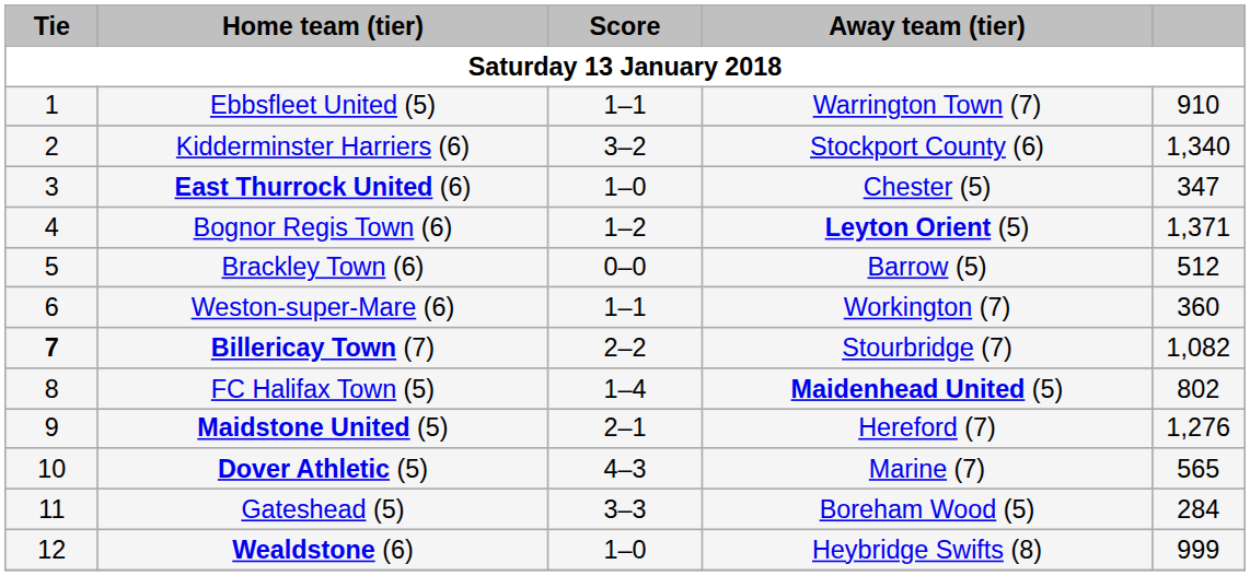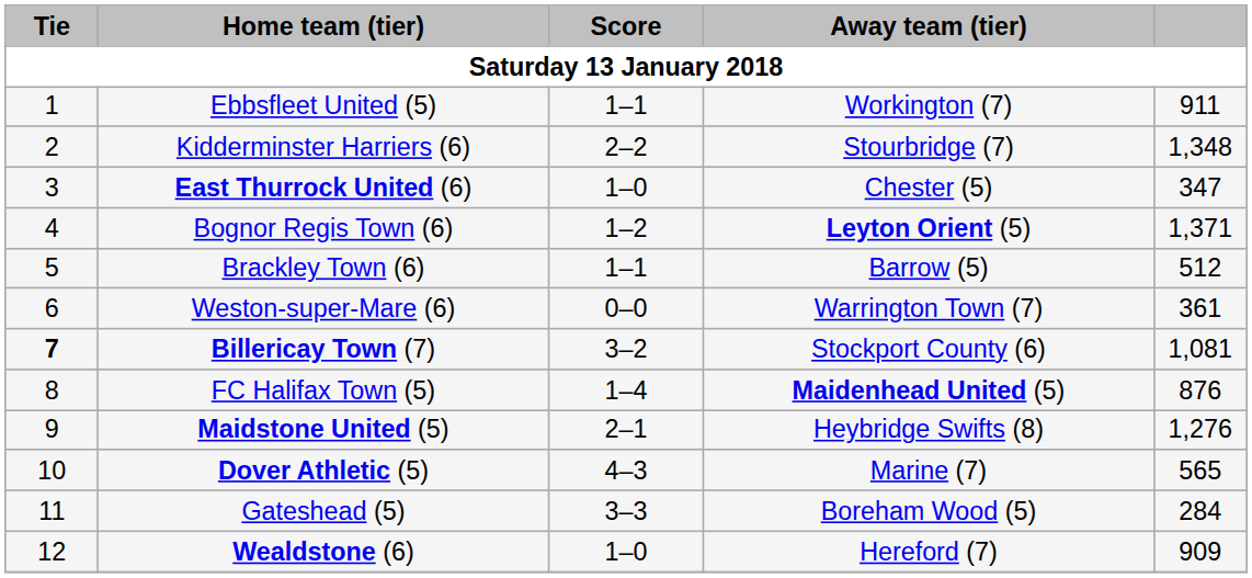Ebbsfleet United (5) | Away team (tier): Warrington Town (7) -> Workington (7)
Ebbsfleet United (5) | column 5: 910 -> 911
Kidderminster Harriers (6) | Score: 3–2 -> 2–2
Kidderminster Harriers (6) | Away team (tier): Stockport County (6) -> Stourbridge (7)
Kidderminster Harriers (6) | column 5: 1,340 -> 1,348
Brackley Town (6) | Score: 0–0 -> 1–1
Weston-super-Mare (6) | Score: 1–1 -> 0–0
Weston-super-Mare (6) | Away team (tier): Workington (7) -> Warrington Town (7)
Weston-super-Mare (6) | column 5: 360 -> 361
Billericay Town (7) | Score: 2–2 -> 3–2
Billericay Town (7) | Away team (tier): Stourbridge (7) -> Stockport County (6)
Billericay Town (7) | column 5: 1,082 -> 1,081
FC Halifax Town (5) | column 5: 802 -> 876
Maidstone United (5) | Away team (tier): Hereford (7) -> Heybridge Swifts (8)
Wealdstone (6) | Away team (tier): Heybridge Swifts (8) -> Hereford (7)
Wealdstone (6) | column 5: 999 -> 909
